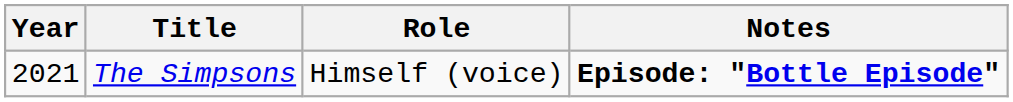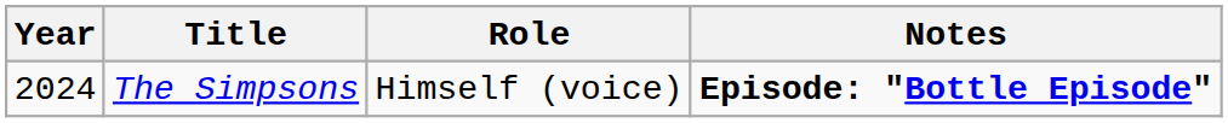The Simpsons | Year: 2021 -> 2024
